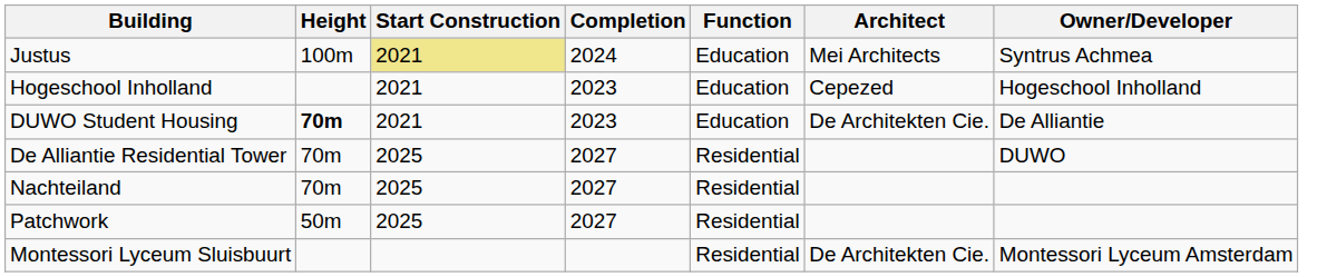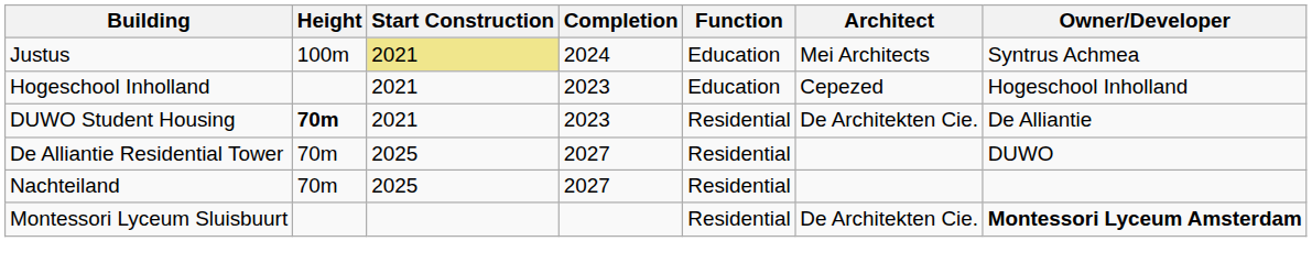DUWO Student Housing | Function: Education -> Residential
- row: Patchwork | 50m | 2025 | 2027 | Residential
Montessori Lyceum Sluisbuurt | Owner/Developer: normal -> bold
